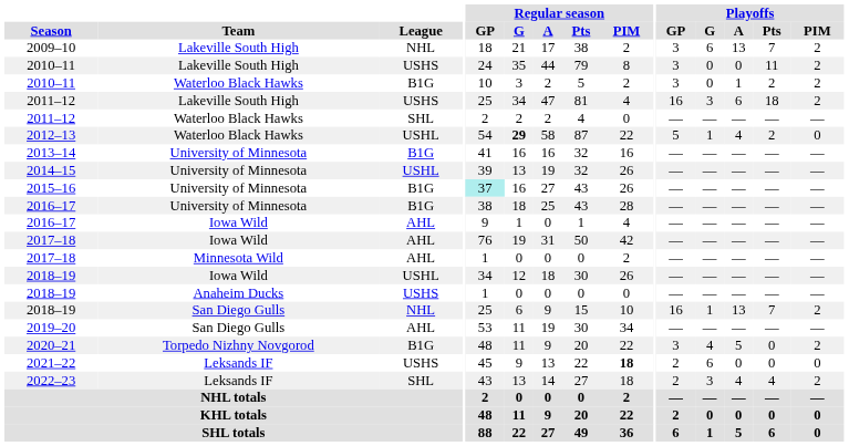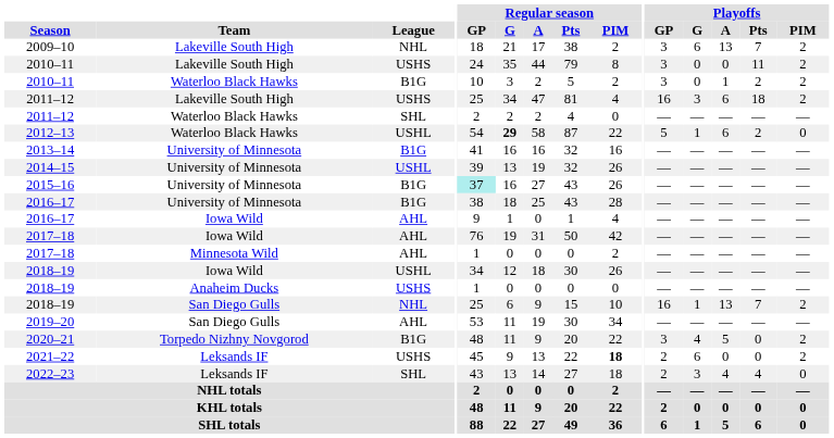2012–13 | Playoffs / A: 4 -> 6
2021–22 | Playoffs / PIM: 0 -> 2
2022–23 | Playoffs / PIM: 2 -> 0
